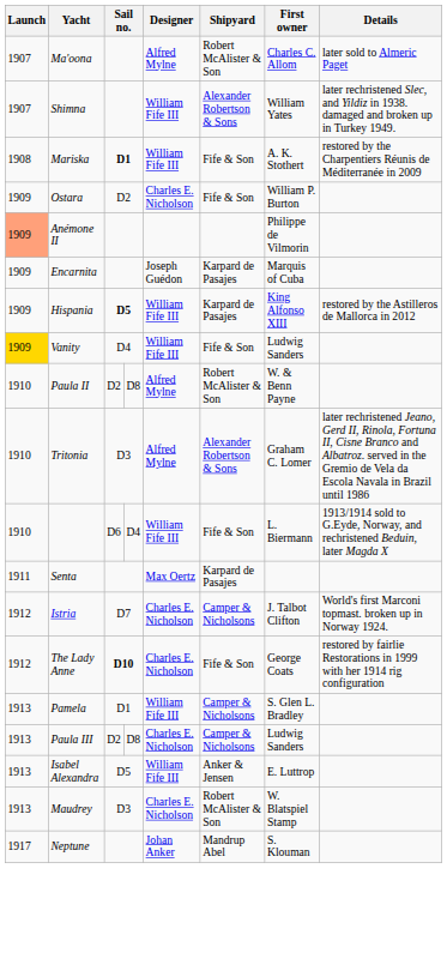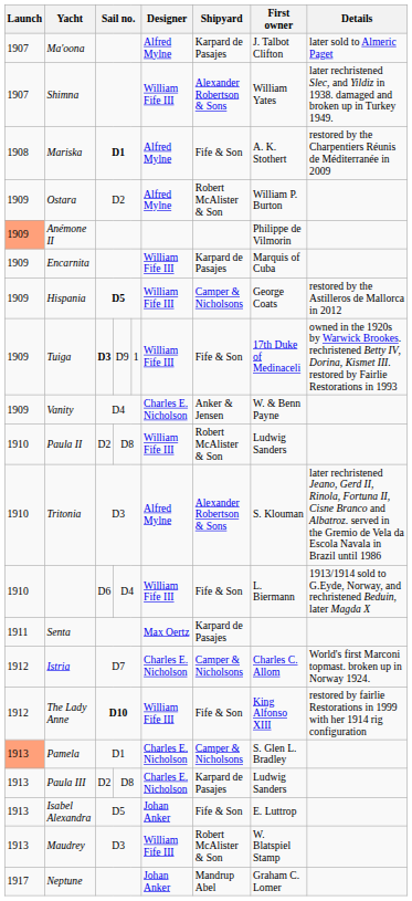Ma'oona | Shipyard: Robert McAlister & Son -> Karpard de Pasajes
Ma'oona | First owner: Charles C. Allom -> J. Talbot Clifton
Mariska | Designer: William Fife III -> Alfred Mylne
Ostara | Designer: Charles E. Nicholson -> Alfred Mylne
Ostara | Shipyard: Fife & Son -> Robert McAlister & Son
Encarnita | Designer: Joseph Guédon -> William Fife III
Hispania | Shipyard: Karpard de Pasajes -> Camper & Nicholsons
Hispania | First owner: King Alfonso XIII -> George Coats
+ row: 1909 | Tuiga | D3 | D9 | 1 | William Fife III | Fife & Son | 17th Duke of Medinaceli | owned in the 1920s by Warwick Brookes. rechristened Betty IV, Dorina, Kismet III. restored by Fairlie Restorations in 1993
Vanity | Launch: gold background -> no background
Vanity | Designer: William Fife III -> Charles E. Nicholson
Vanity | Shipyard: Fife & Son -> Anker & Jensen
Vanity | First owner: Ludwig Sanders -> W. & Benn Payne
Paula II | Designer: Alfred Mylne -> William Fife III
Paula II | First owner: W. & Benn Payne -> Ludwig Sanders
Tritonia | First owner: Graham C. Lomer -> S. Klouman
Istria | First owner: J. Talbot Clifton -> Charles C. Allom
The Lady Anne | Designer: Charles E. Nicholson -> William Fife III
The Lady Anne | First owner: George Coats -> King Alfonso XIII
Pamela | Launch: no background -> lightsalmon background
Pamela | Designer: William Fife III -> Charles E. Nicholson
Paula III | Shipyard: Camper & Nicholsons -> Karpard de Pasajes
Isabel Alexandra | Designer: William Fife III -> Johan Anker
Isabel Alexandra | Shipyard: Anker & Jensen -> Fife & Son
Maudrey | Designer: Charles E. Nicholson -> William Fife III
Neptune | First owner: S. Klouman -> Graham C. Lomer
